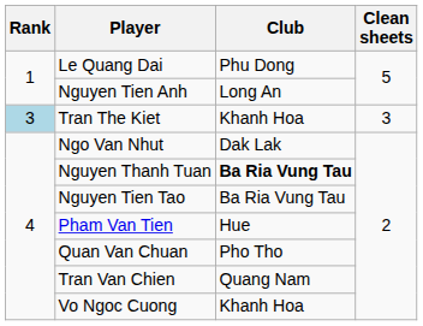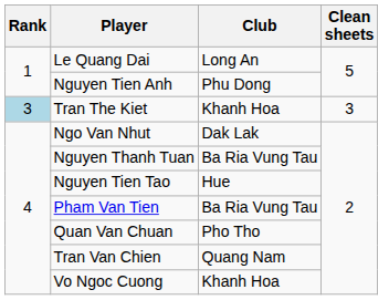Le Quang Dai | Club: Phu Dong -> Long An
Nguyen Tien Anh | Club: Long An -> Phu Dong
Nguyen Thanh Tuan | Club: bold -> normal
Nguyen Tien Tao | Club: Ba Ria Vung Tau -> Hue
Pham Van Tien | Club: Hue -> Ba Ria Vung Tau
